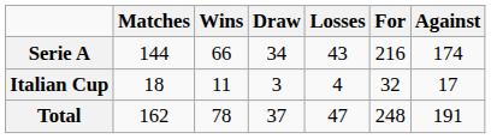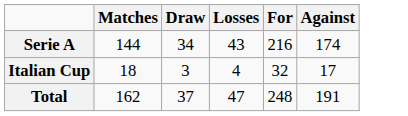- column: Wins | 66 | 11 | 78
